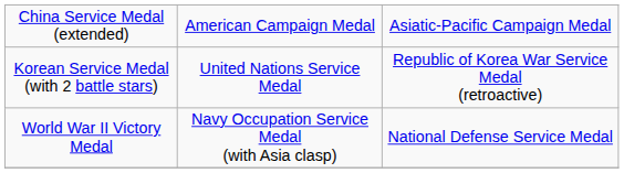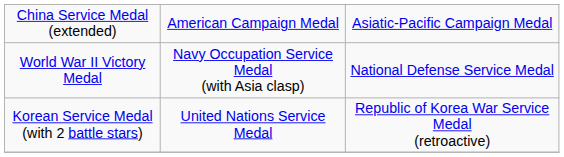rows swapped: World War II Victory Medal <-> Korean Service Medal (with 2 battle stars)
